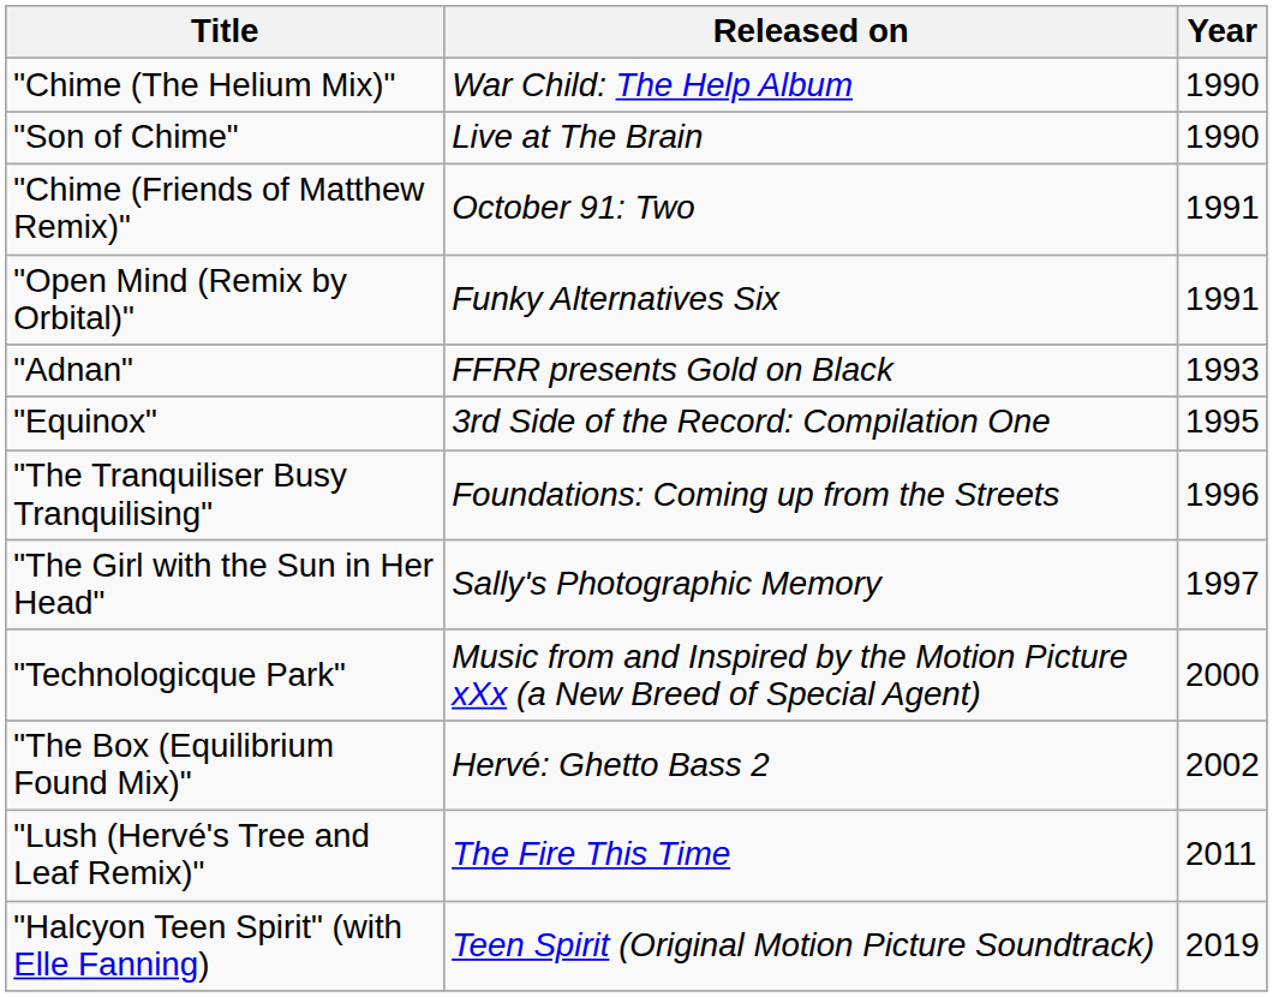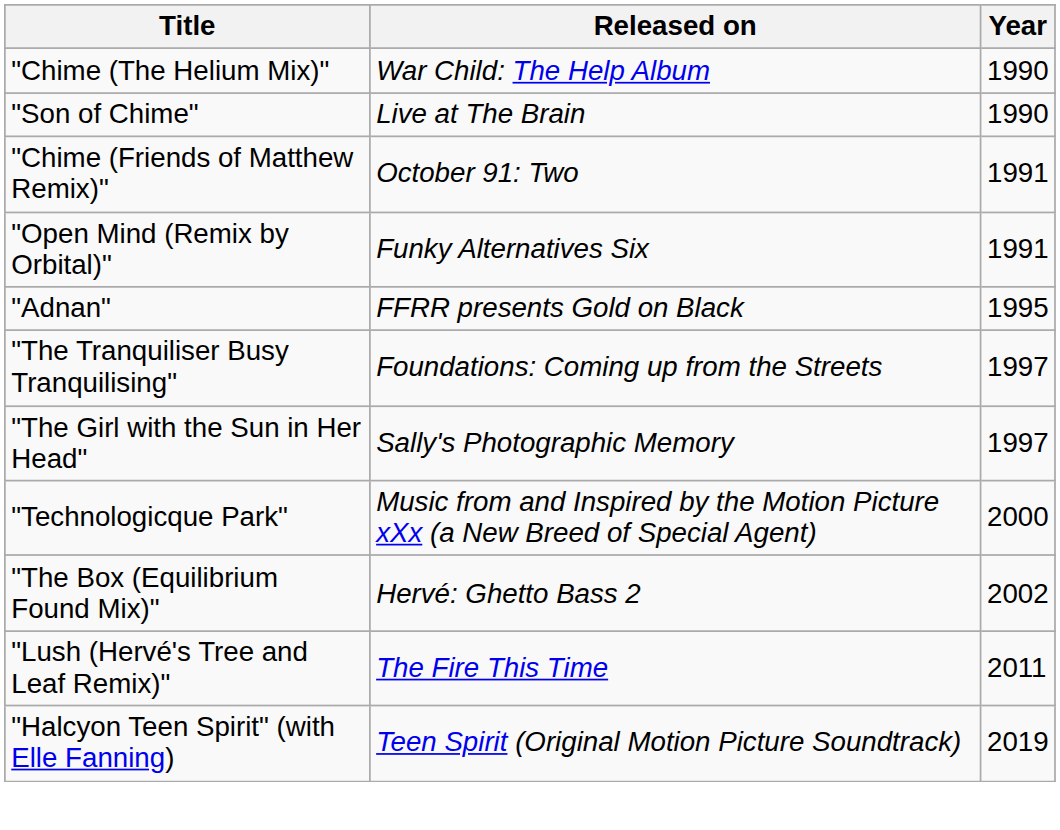"Adnan" | Year: 1993 -> 1995
- row: "Equinox" | 3rd Side of the Record: Compilation One | 1995
"The Tranquiliser Busy Tranquilising" | Year: 1996 -> 1997
